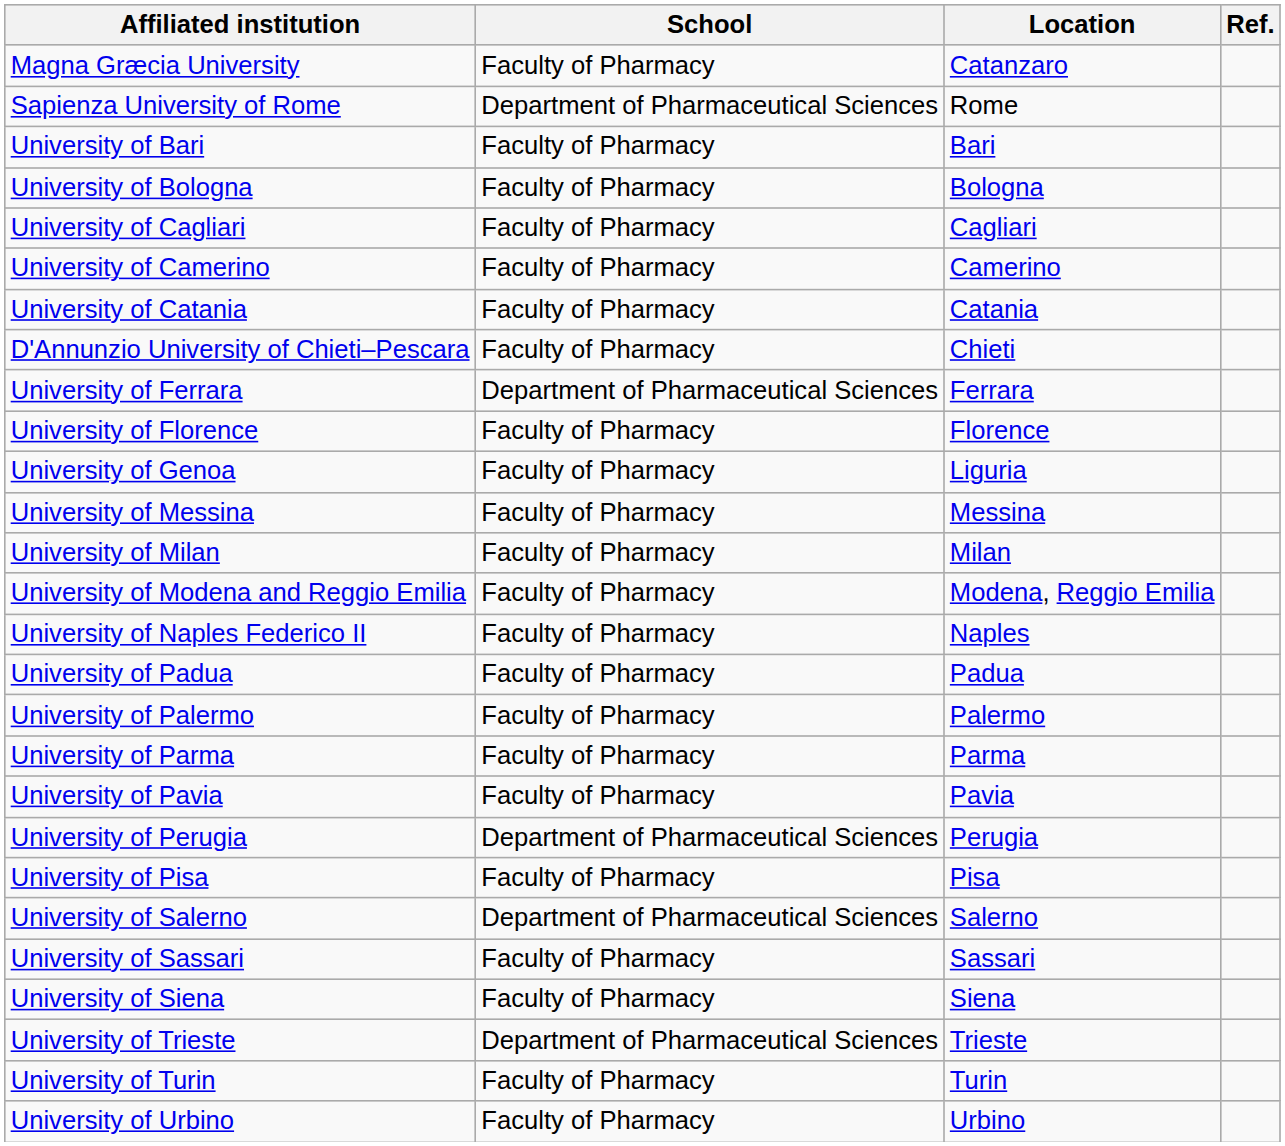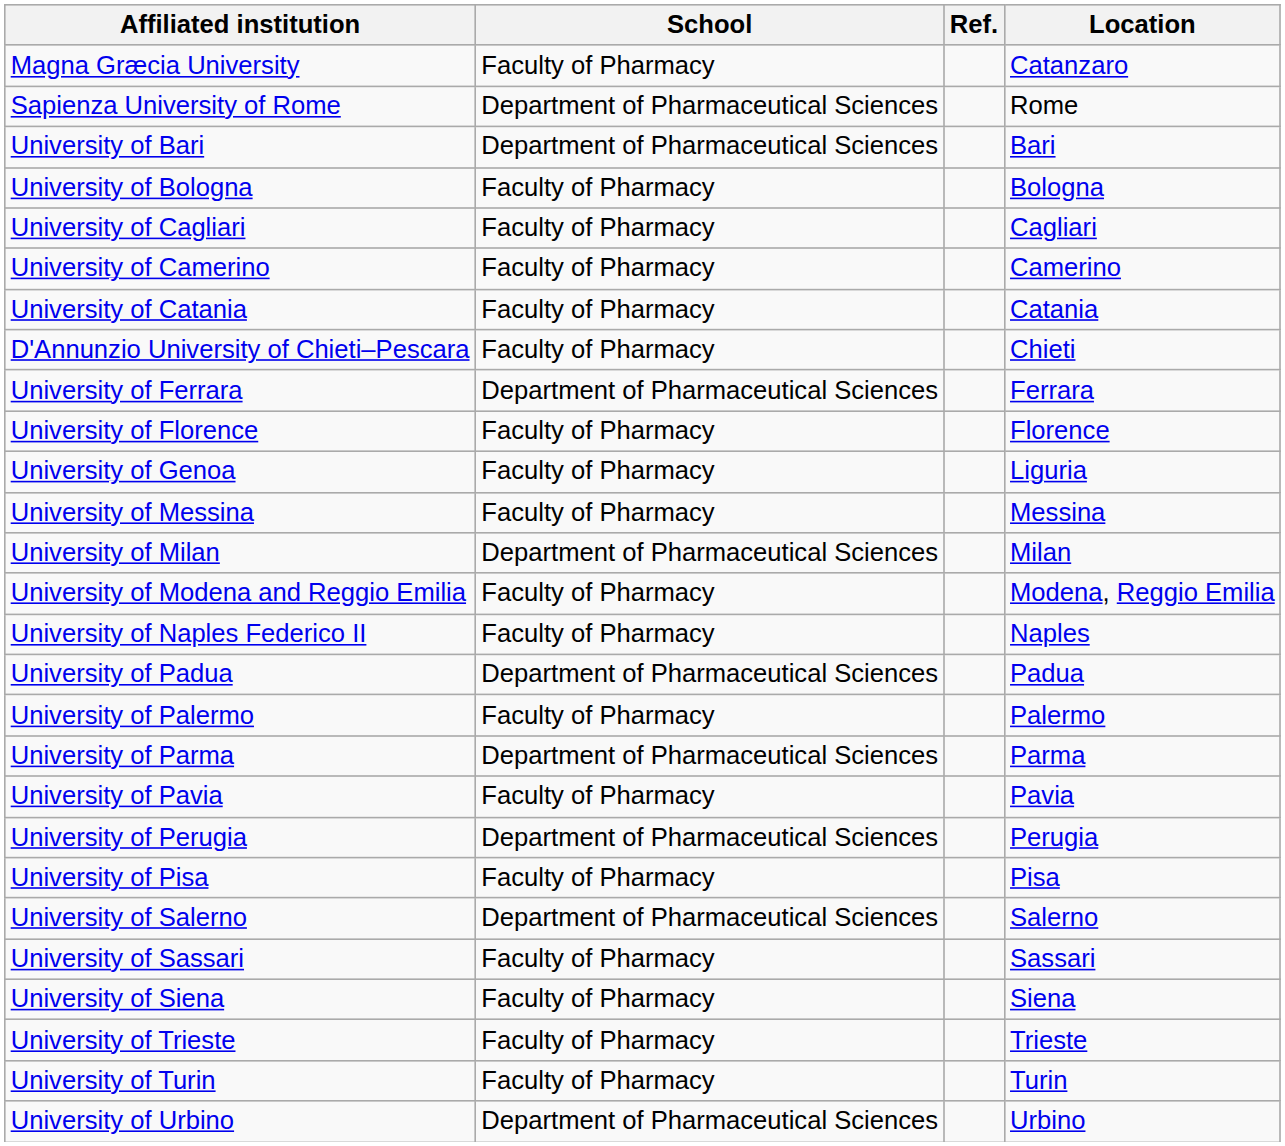columns swapped: Location <-> Ref.
University of Bari | School: Faculty of Pharmacy -> Department of Pharmaceutical Sciences
University of Milan | School: Faculty of Pharmacy -> Department of Pharmaceutical Sciences
University of Padua | School: Faculty of Pharmacy -> Department of Pharmaceutical Sciences
University of Parma | School: Faculty of Pharmacy -> Department of Pharmaceutical Sciences
University of Trieste | School: Department of Pharmaceutical Sciences -> Faculty of Pharmacy
University of Urbino | School: Faculty of Pharmacy -> Department of Pharmaceutical Sciences
